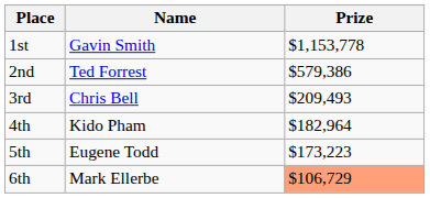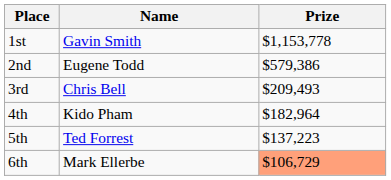2nd | Name: Ted Forrest -> Eugene Todd
5th | Name: Eugene Todd -> Ted Forrest
5th | Prize: $173,223 -> $137,223
